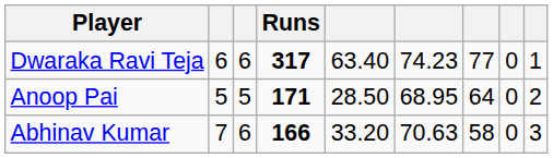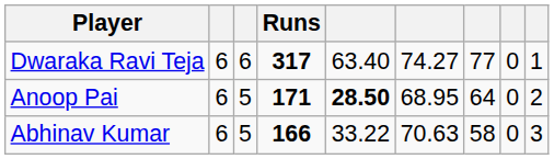Dwaraka Ravi Teja | column 6: 74.23 -> 74.27
Anoop Pai | column 2: 5 -> 6
Anoop Pai | column 5: normal -> bold
Abhinav Kumar | column 2: 7 -> 6
Abhinav Kumar | column 3: 6 -> 5
Abhinav Kumar | column 5: 33.20 -> 33.22
